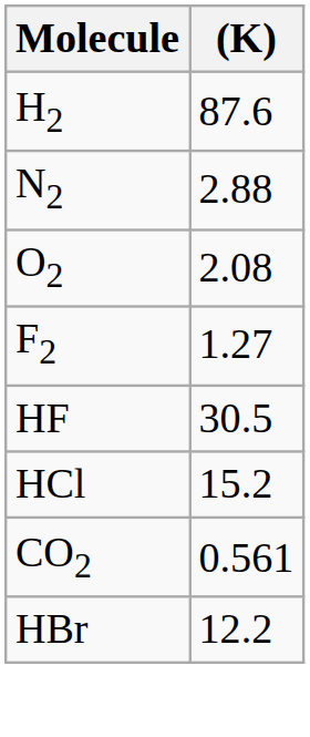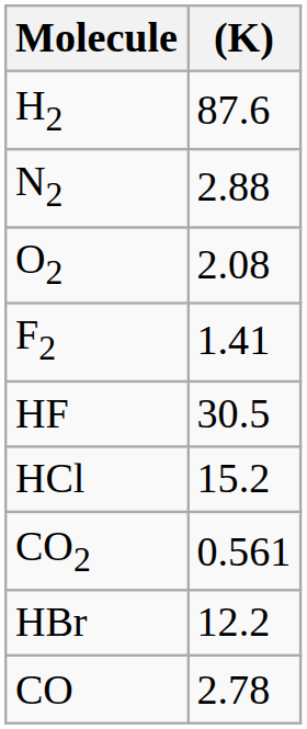F2 | (K): 1.27 -> 1.41
+ row: CO | 2.78
